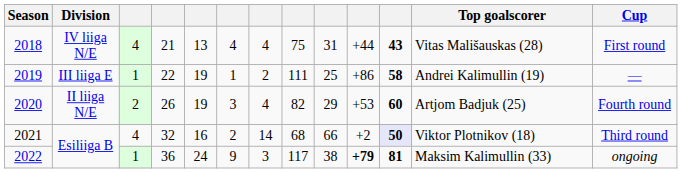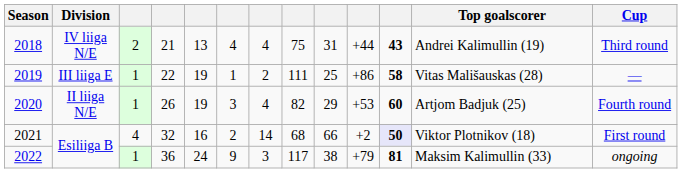2018 | column 3: 4 -> 2
2018 | Top goalscorer: Vitas Mališauskas (28) -> Andrei Kalimullin (19)
2018 | Cup: First round -> Third round
2019 | Top goalscorer: Andrei Kalimullin (19) -> Vitas Mališauskas (28)
2020 | column 3: 2 -> 1
2021 | Cup: Third round -> First round
2022 | column 10: bold -> normal
